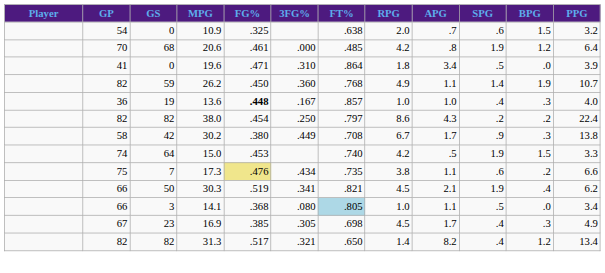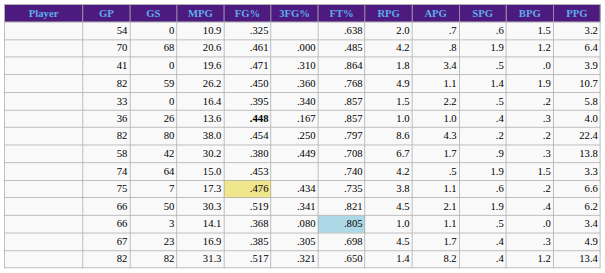+ row: 33 | 0 | 16.4 | .395 | .340 | .857 | 1.5 | 2.2 | .5 | .2 | 5.8
13.6 | GS: 19 -> 26
38.0 | GS: 82 -> 80
